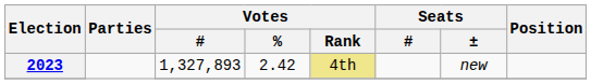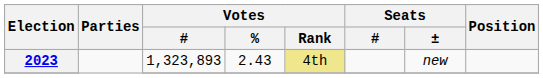2023 | Votes / #: 1,327,893 -> 1,323,893
2023 | Votes / %: 2.42 -> 2.43
